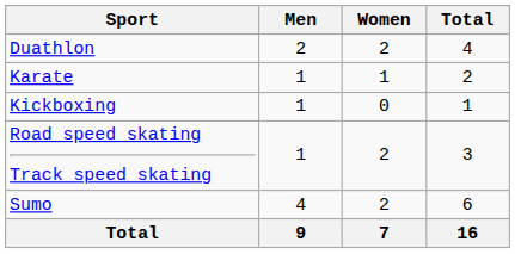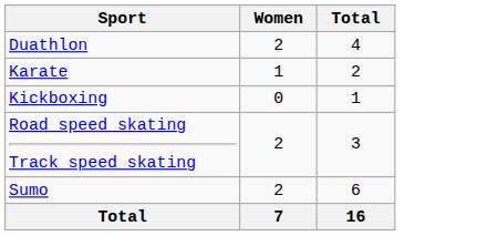- column: Men | 2 | 1 | 1 | 1 | 4 | 9
